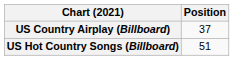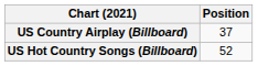US Hot Country Songs (Billboard) | Position: 51 -> 52
